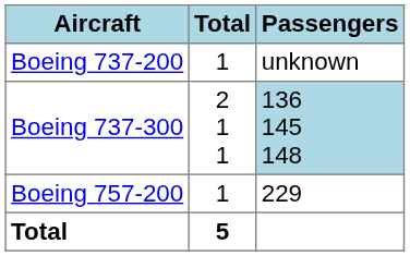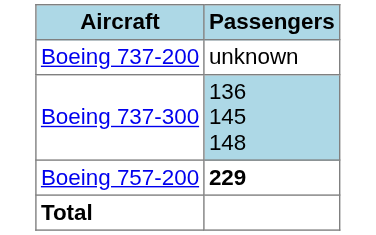- column: Total | 1 | 2 1 1 | 1 | 5
Boeing 757-200 | Passengers: normal -> bold
